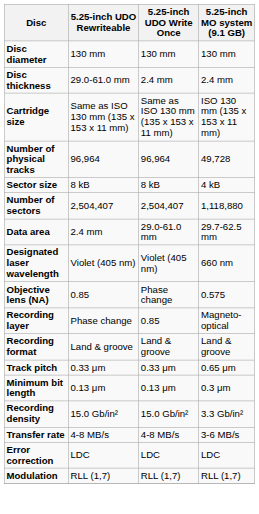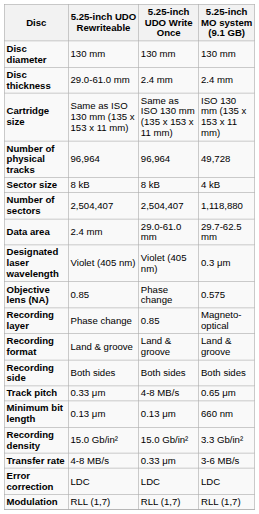Designated laser wavelength | 5.25-inch MO system (9.1 GB): 660 nm -> 0.3 μm
+ row: Recording side | Both sides | Both sides | Both sides
Track pitch | 5.25-inch UDO Write Once: 0.33 μm -> 4-8 MB/s
Minimum bit length | 5.25-inch MO system (9.1 GB): 0.3 μm -> 660 nm
Transfer rate | 5.25-inch UDO Write Once: 4-8 MB/s -> 0.33 μm
